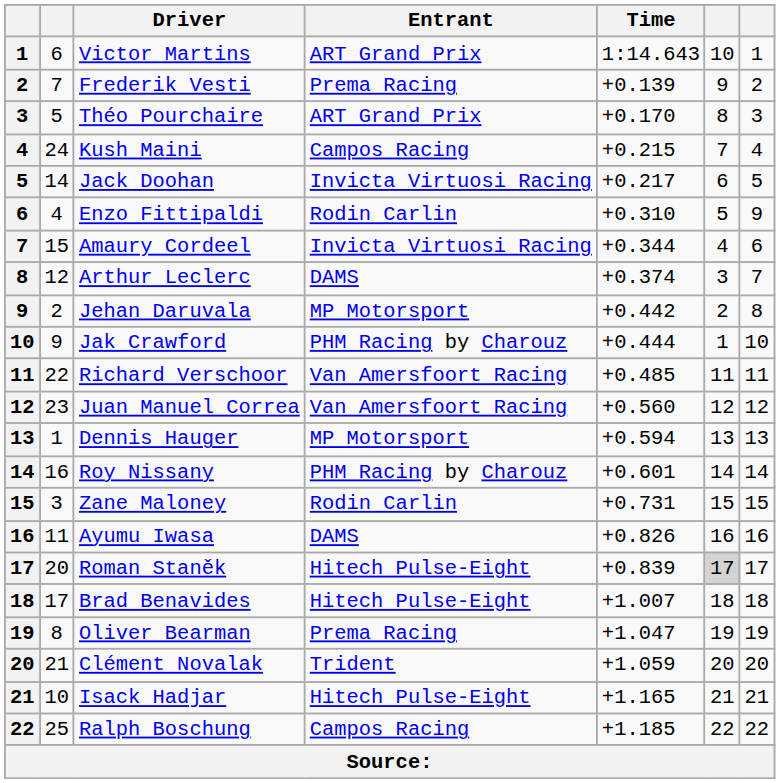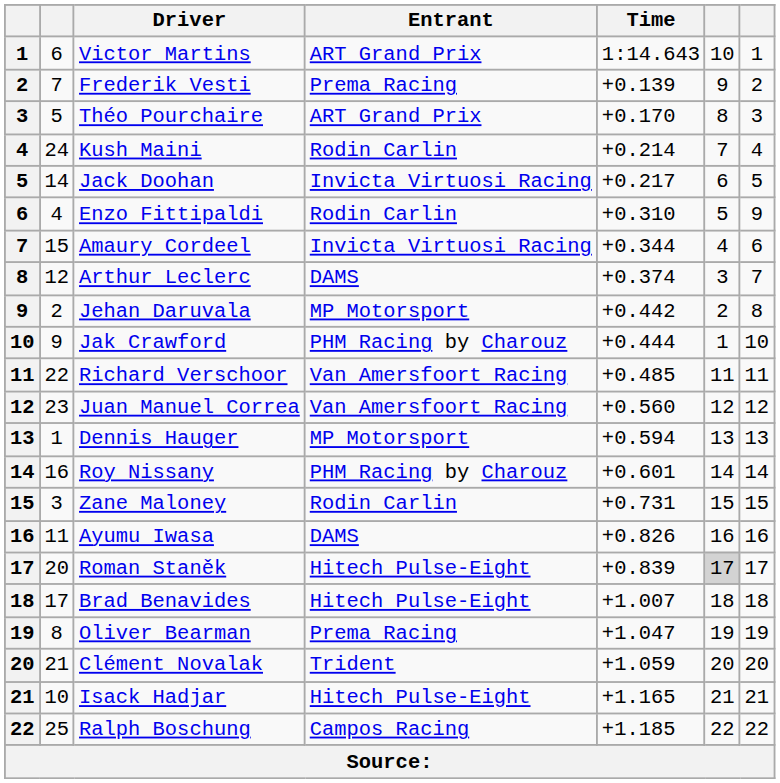Kush Maini | Entrant: Campos Racing -> Rodin Carlin
Kush Maini | Time: +0.215 -> +0.214
